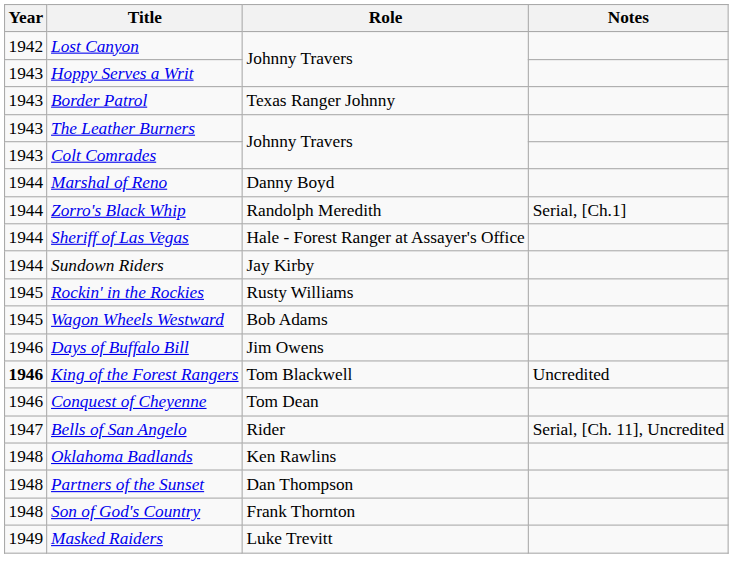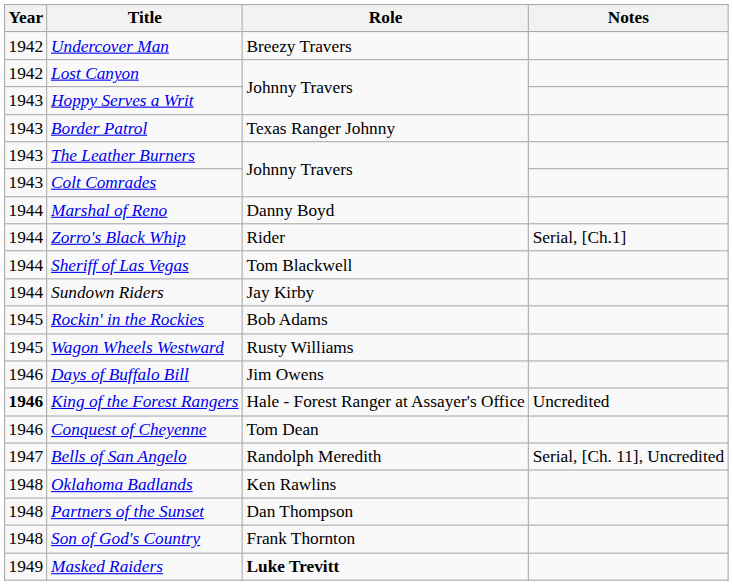+ row: 1942 | Undercover Man | Breezy Travers
Zorro's Black Whip | Role: Randolph Meredith -> Rider
Sheriff of Las Vegas | Role: Hale - Forest Ranger at Assayer's Office -> Tom Blackwell
Rockin' in the Rockies | Role: Rusty Williams -> Bob Adams
Wagon Wheels Westward | Role: Bob Adams -> Rusty Williams
King of the Forest Rangers | Role: Tom Blackwell -> Hale - Forest Ranger at Assayer's Office
Bells of San Angelo | Role: Rider -> Randolph Meredith
Masked Raiders | Role: normal -> bold
